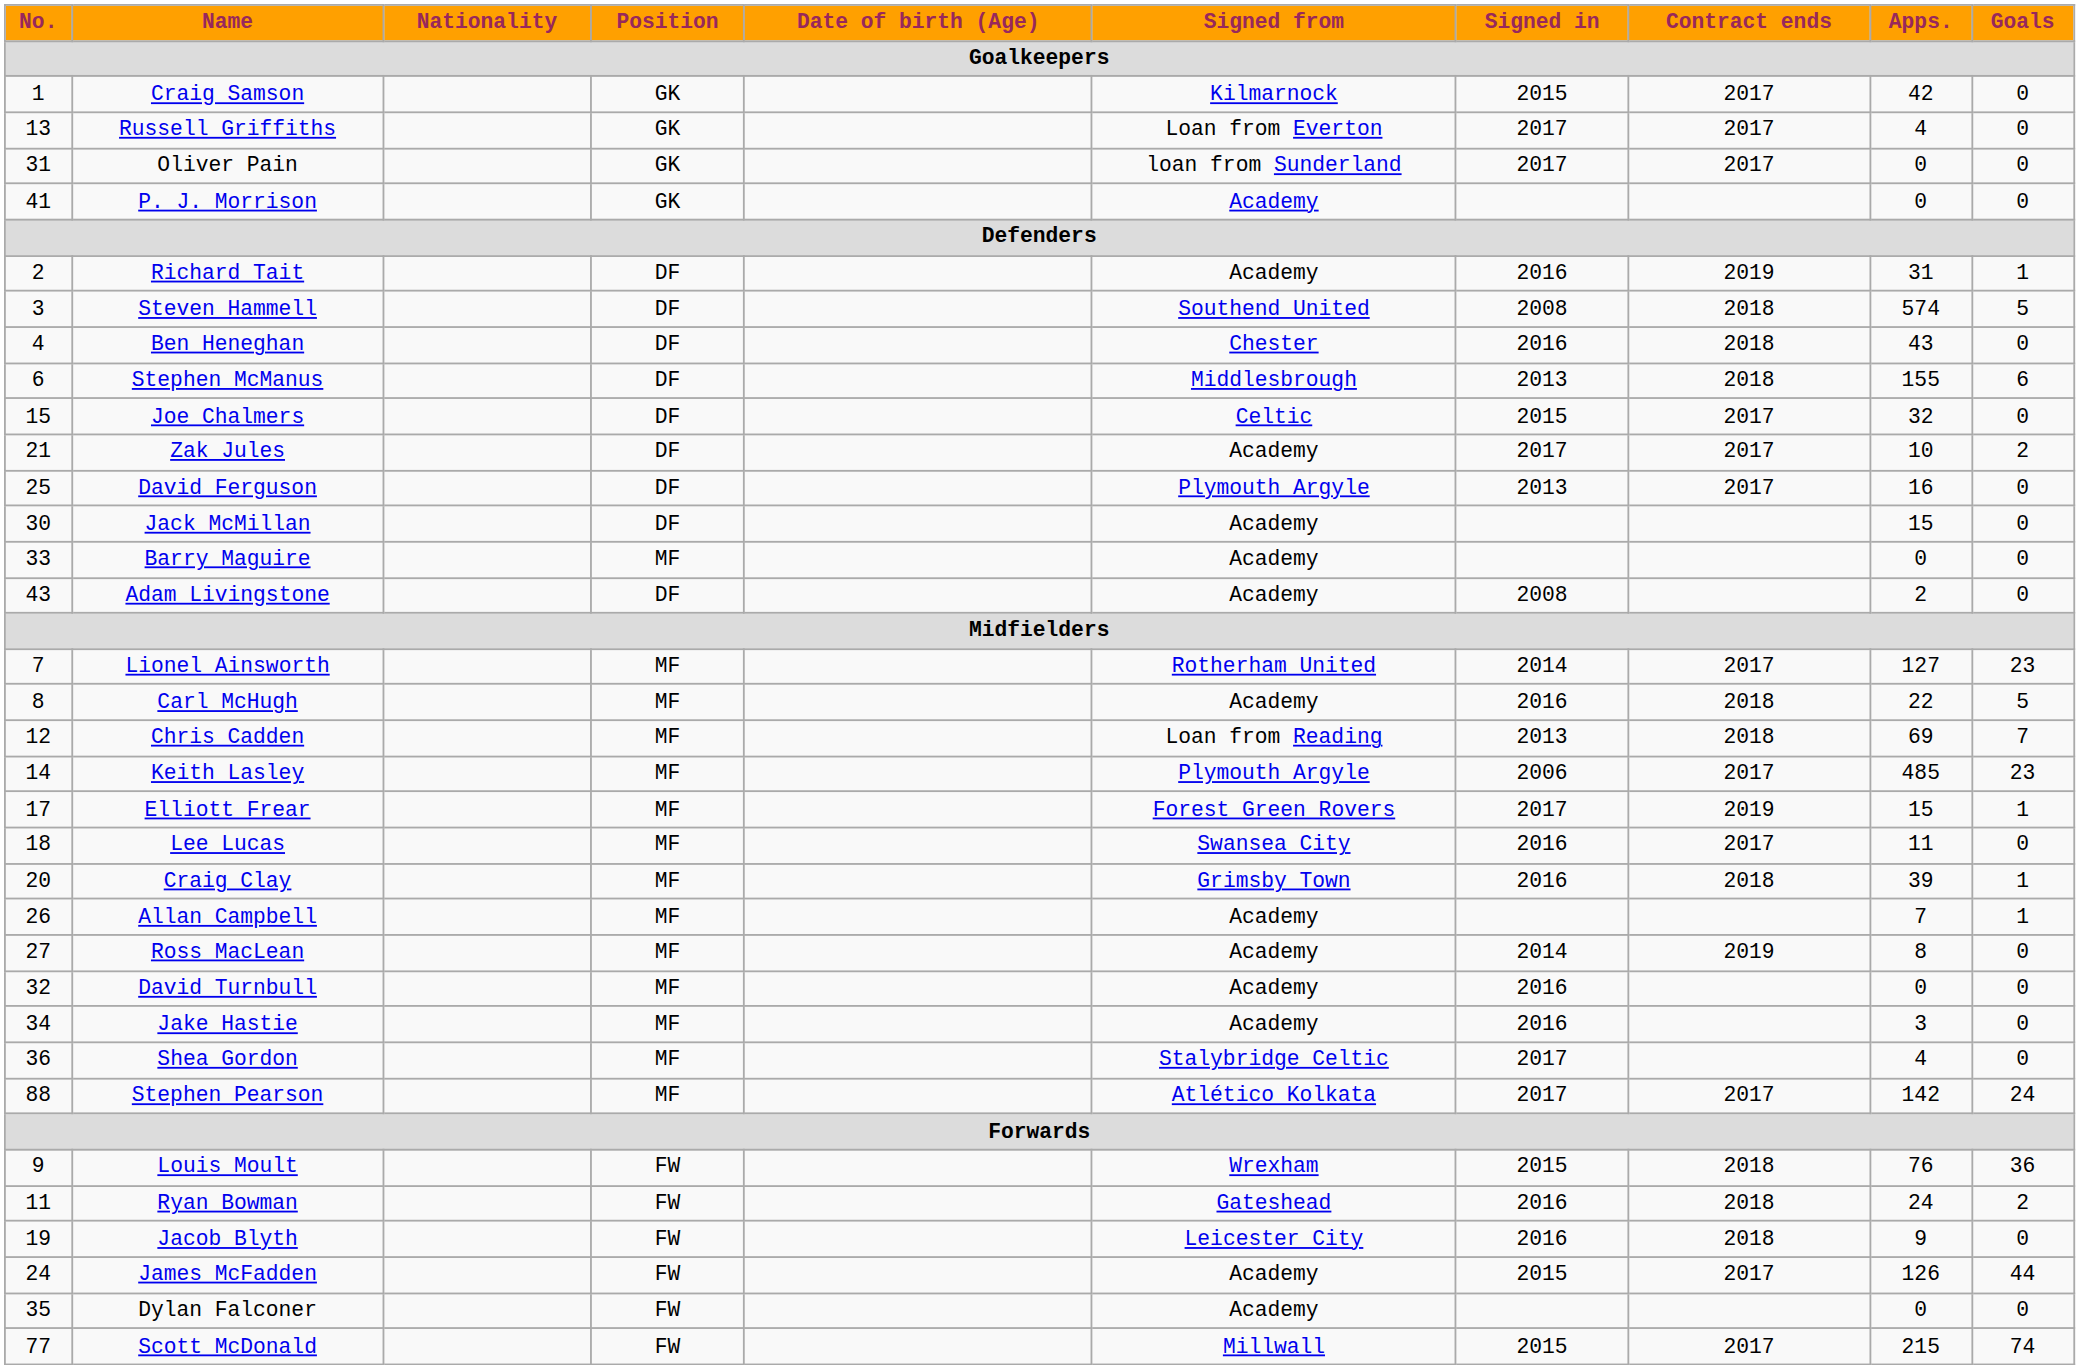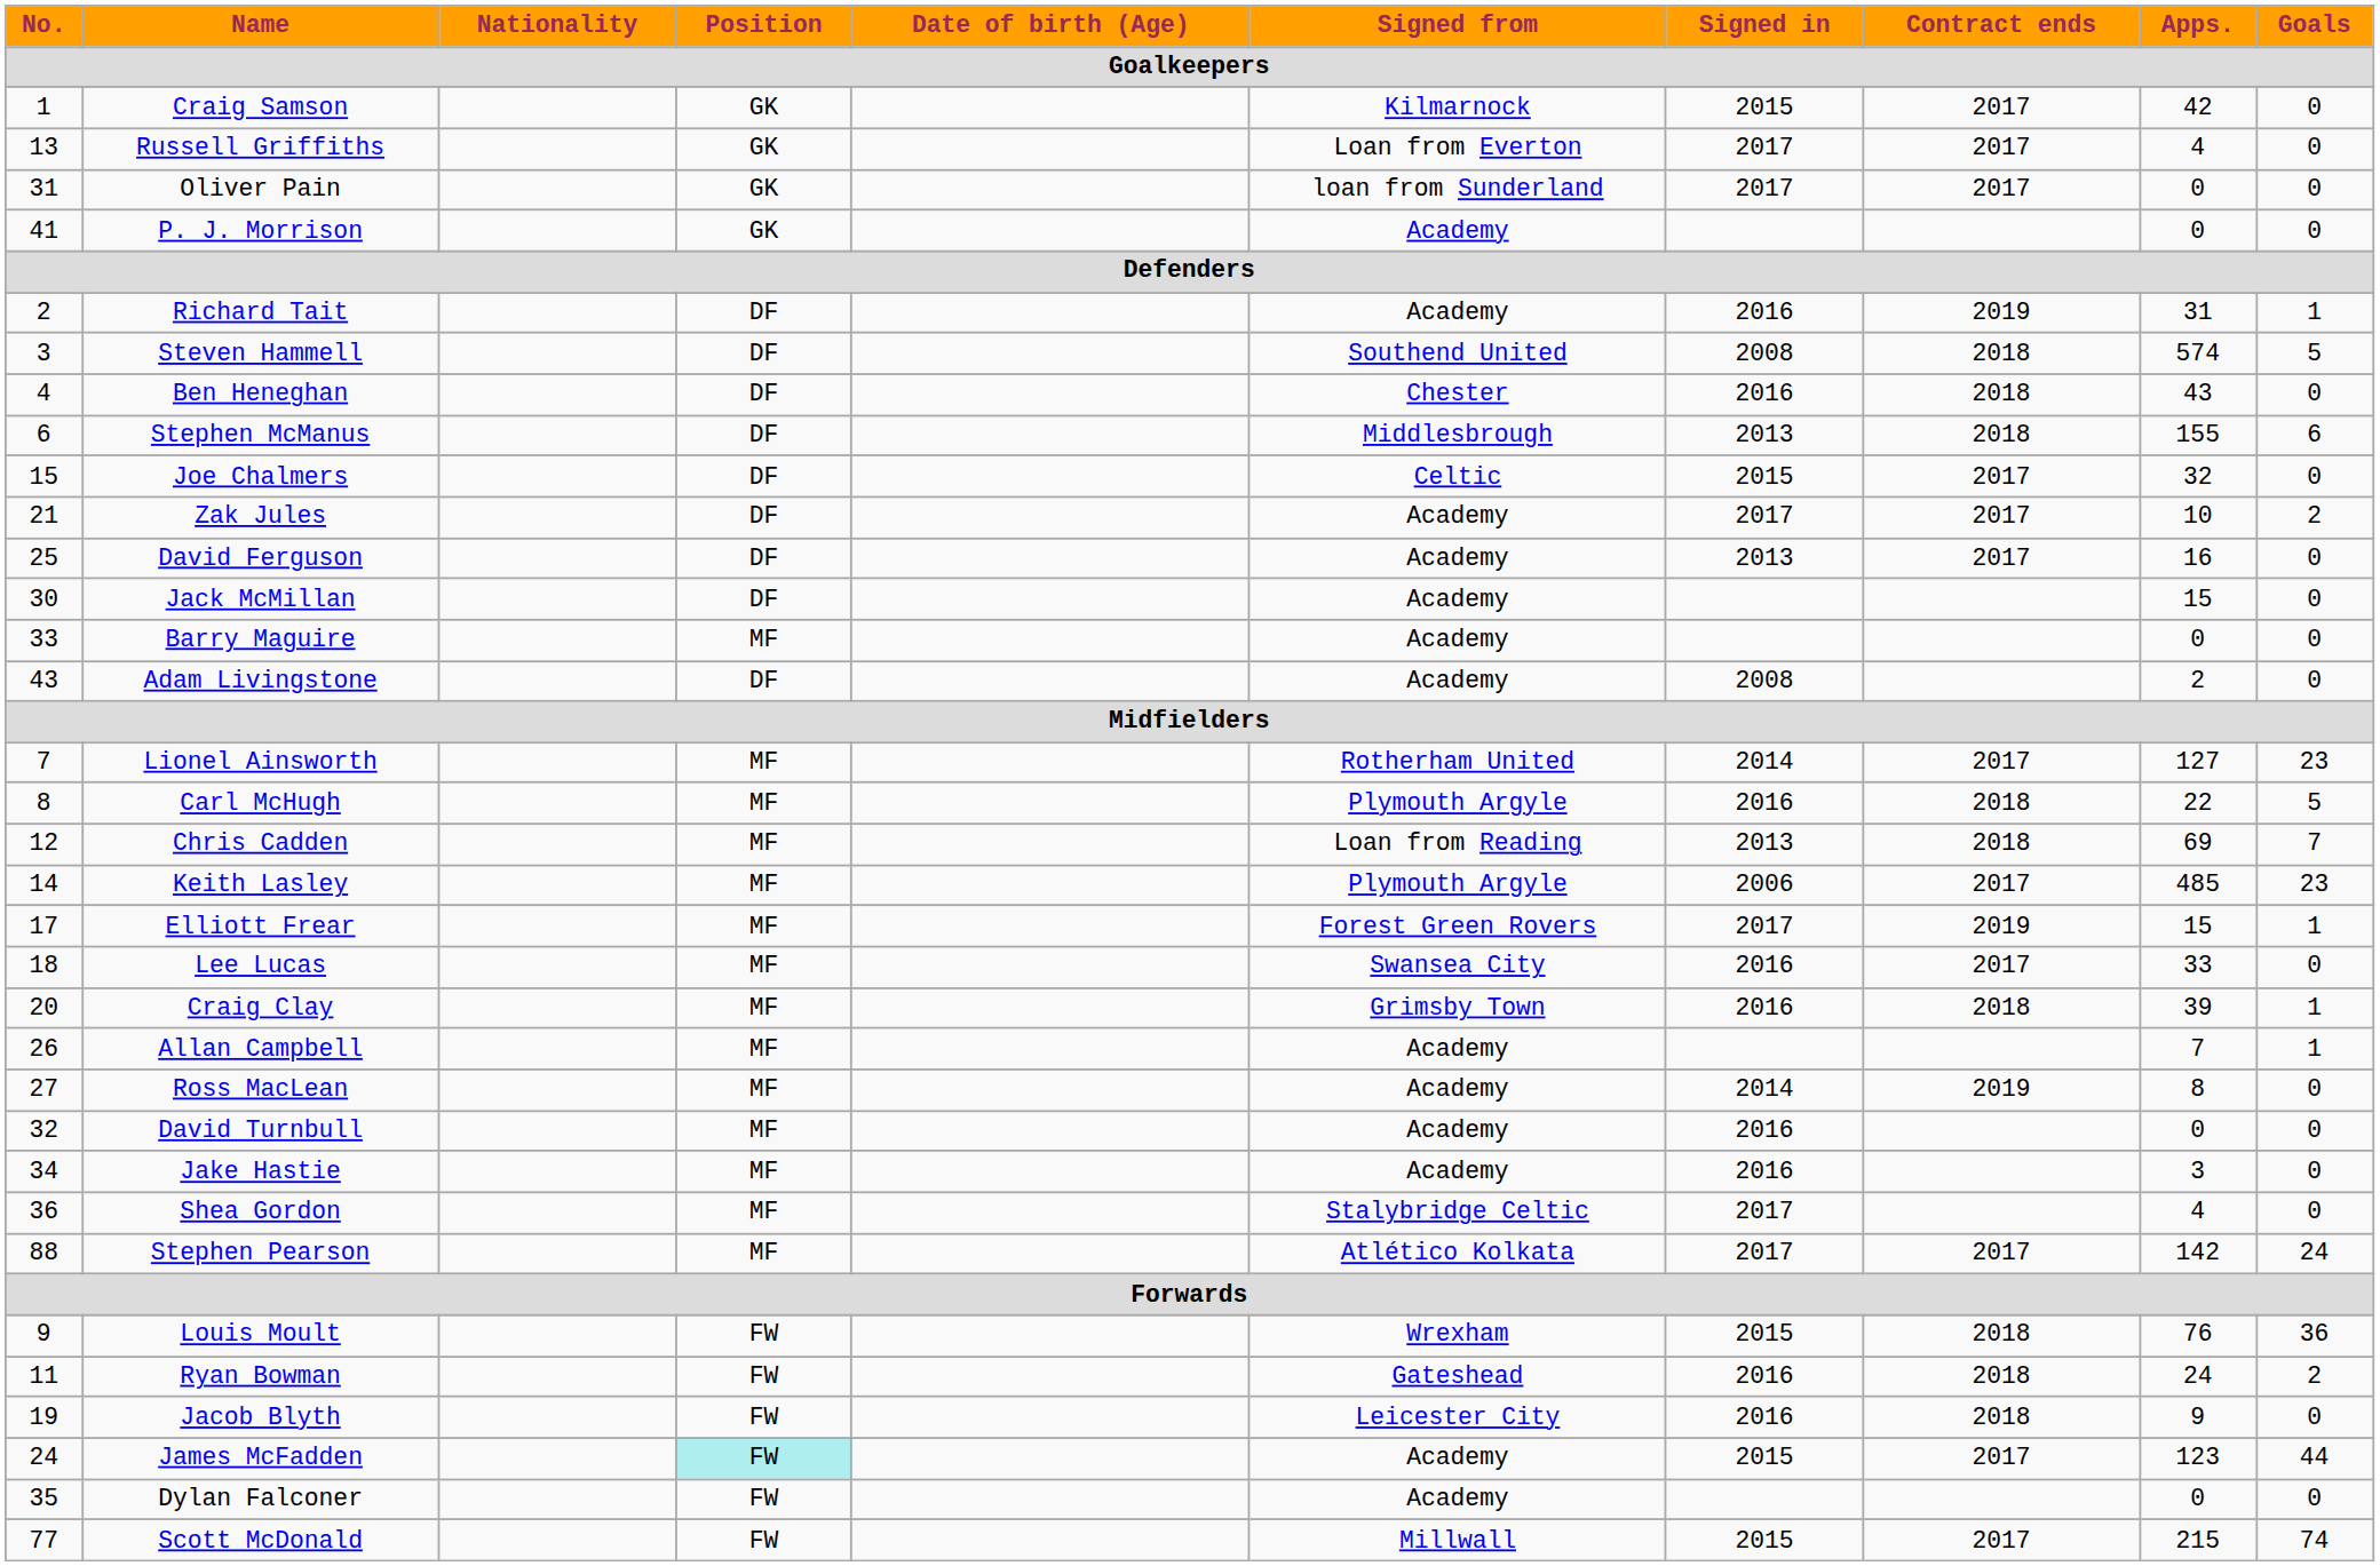David Ferguson | Signed from: Plymouth Argyle -> Academy
Carl McHugh | Signed from: Academy -> Plymouth Argyle
Lee Lucas | Apps.: 11 -> 33
James McFadden | Position: no background -> paleturquoise background
James McFadden | Apps.: 126 -> 123
